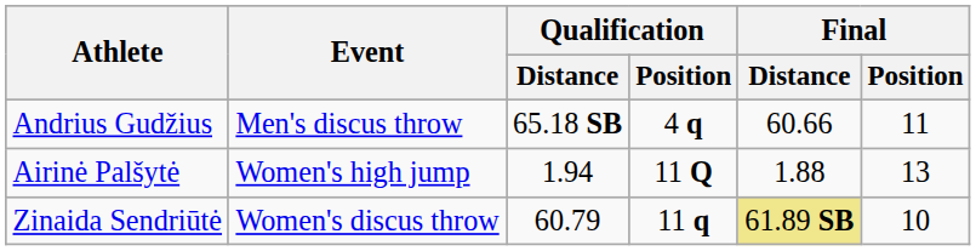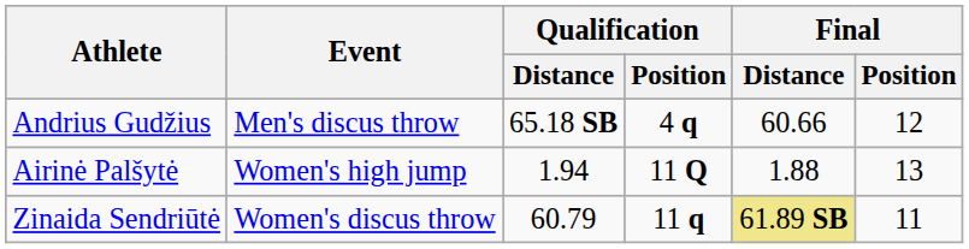Andrius Gudžius | Final / Position: 11 -> 12
Zinaida Sendriūtė | Final / Position: 10 -> 11
